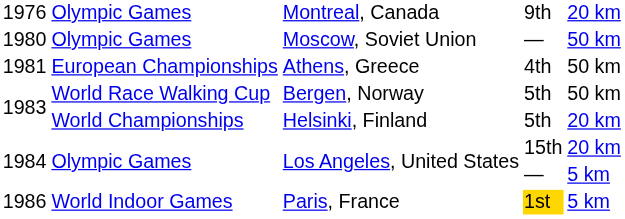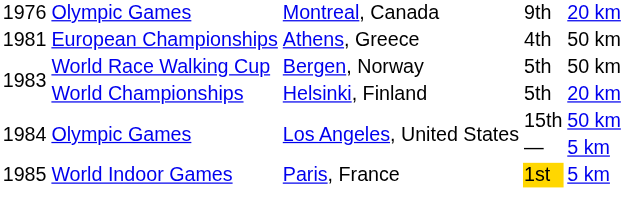- row: 1980 | Olympic Games | Moscow, Soviet Union | — | 50 km
Los Angeles, United States / 15th | column 5: 20 km -> 50 km
Paris, France | column 1: 1986 -> 1985
